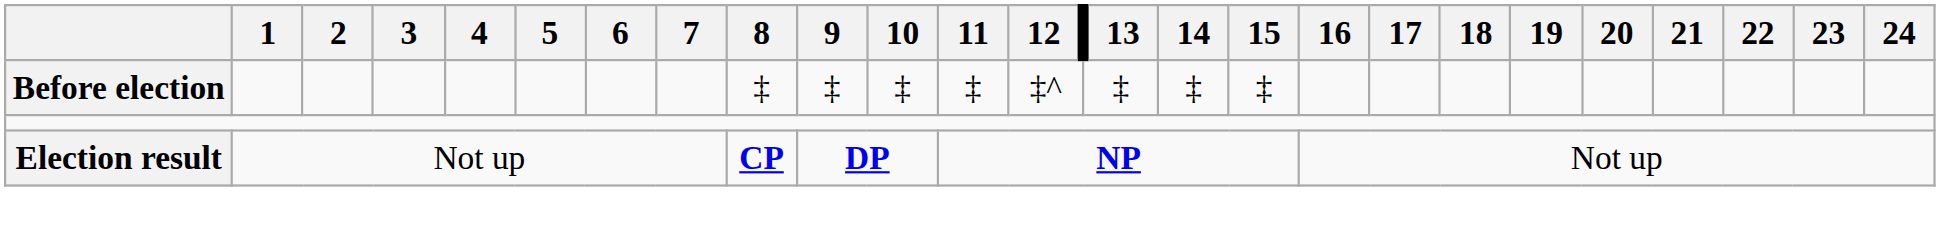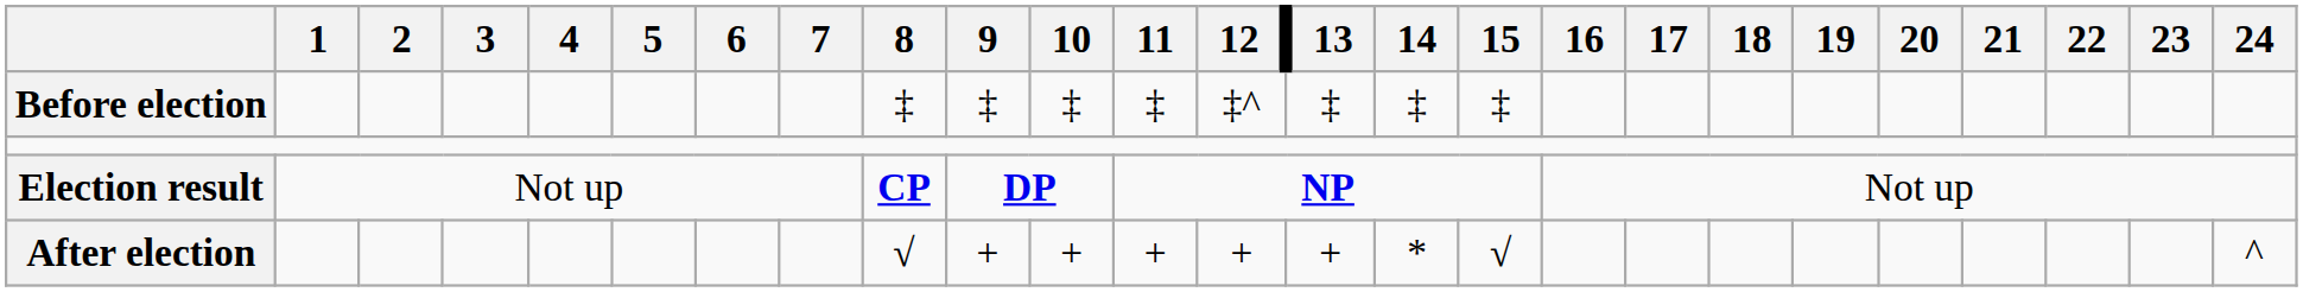+ row: After election | √ | + | + | + | + | + | * | √ | ^
